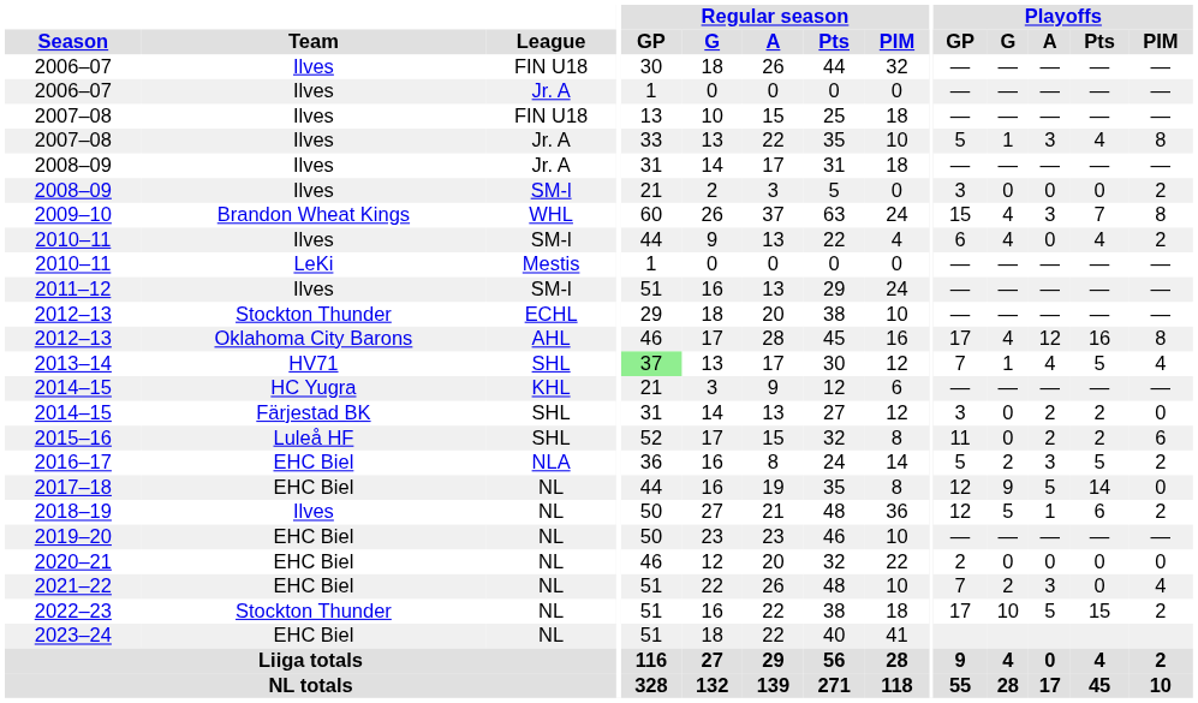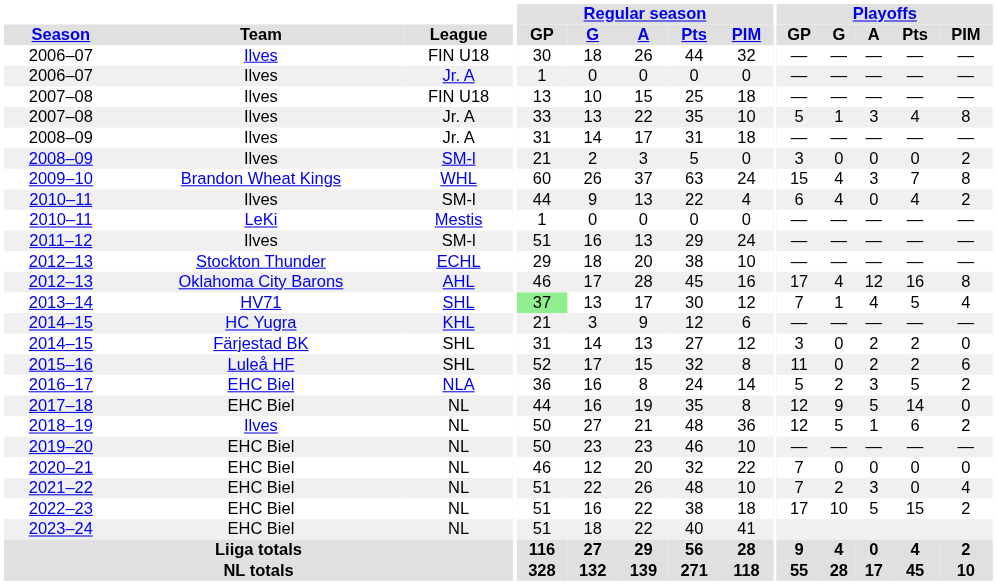2020–21 | Playoffs / GP: 2 -> 7
2022–23 | Team: Stockton Thunder -> EHC Biel
